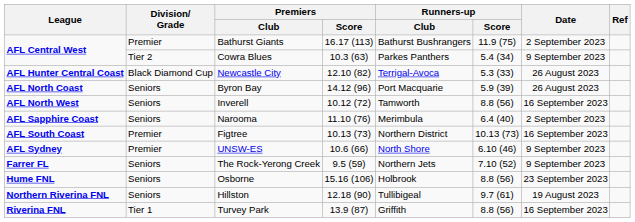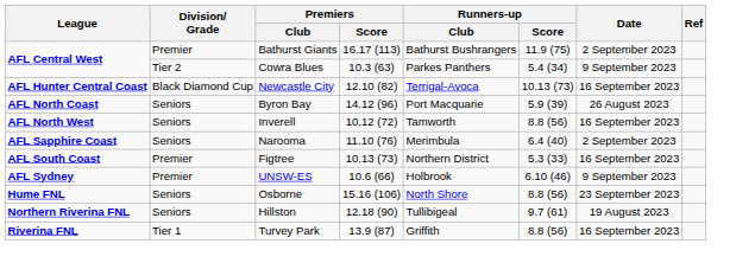Newcastle City | Runners-up / Score: 5.3 (33) -> 10.13 (73)
Newcastle City | Date: 26 August 2023 -> 16 September 2023
Figtree | Runners-up / Score: 10.13 (73) -> 5.3 (33)
UNSW-ES | Runners-up / Club: North Shore -> Holbrook
- row: Farrer FL | Seniors | The Rock-Yerong Creek | 9.5 (59) | Northern Jets | 7.10 (52) | 9 September 2023
Osborne | Runners-up / Club: Holbrook -> North Shore
